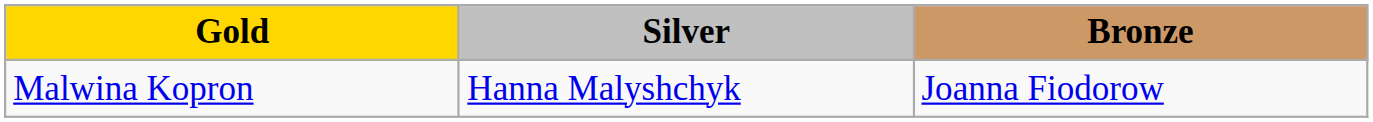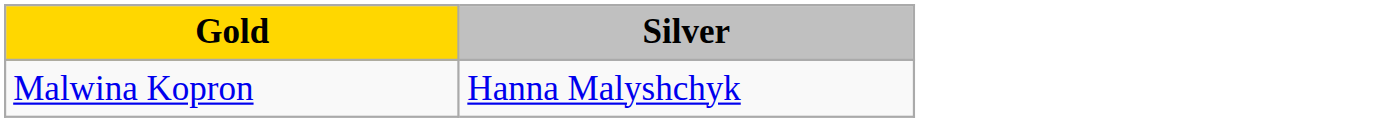- column: Bronze | Joanna Fiodorow
